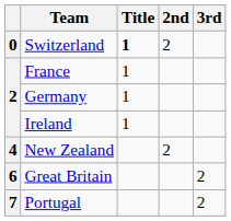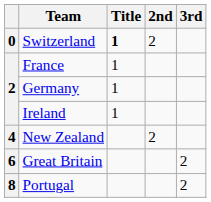Portugal | column 1: 7 -> 8
